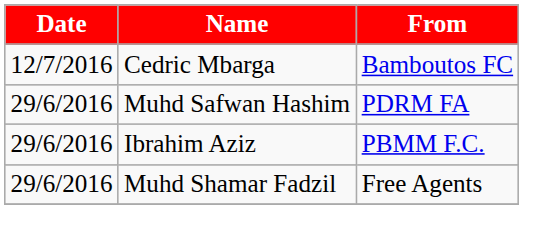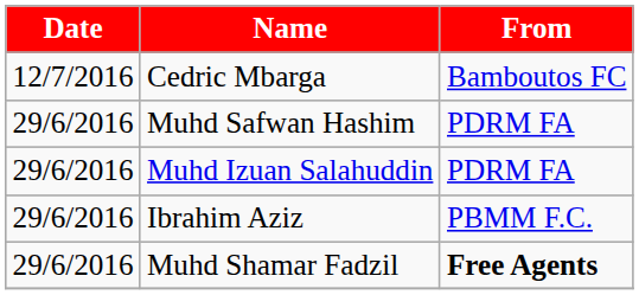+ row: 29/6/2016 | Muhd Izuan Salahuddin | PDRM FA
Muhd Shamar Fadzil | From: normal -> bold
